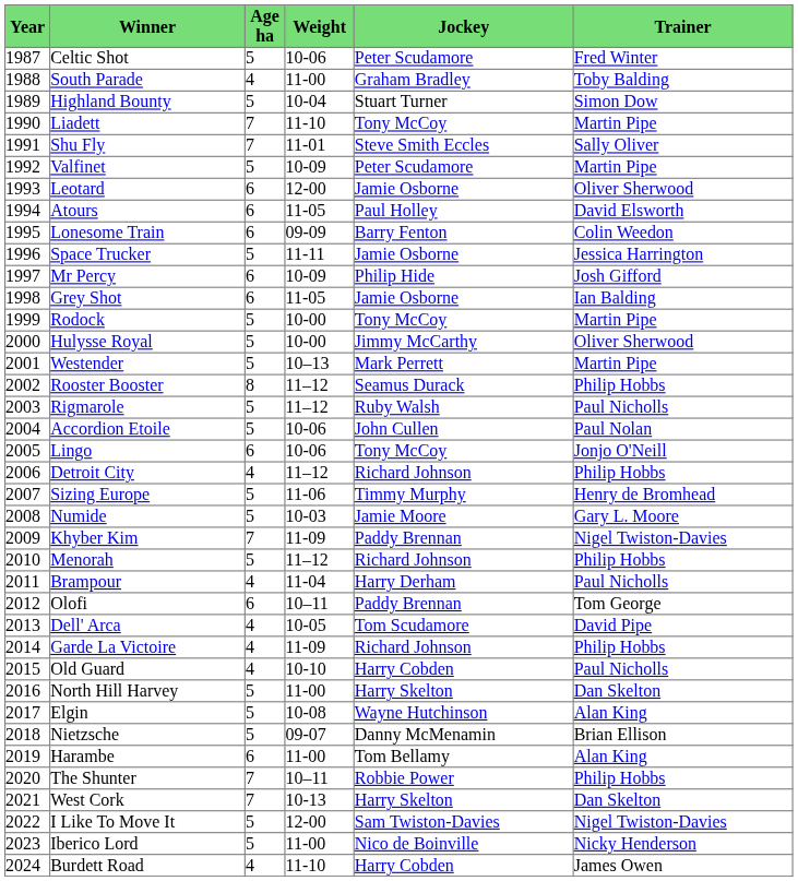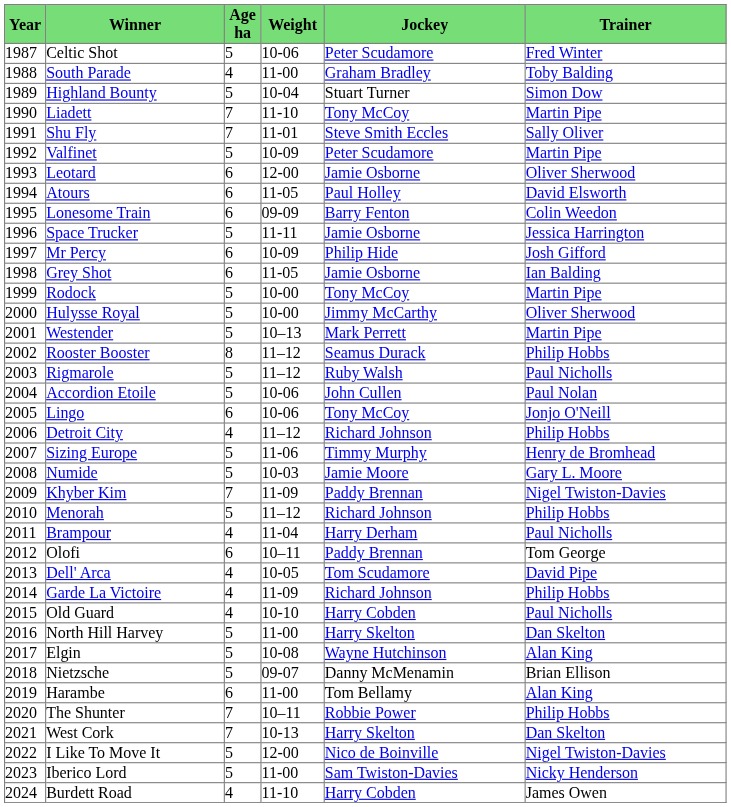I Like To Move It | Jockey: Sam Twiston-Davies -> Nico de Boinville
Iberico Lord | Jockey: Nico de Boinville -> Sam Twiston-Davies
